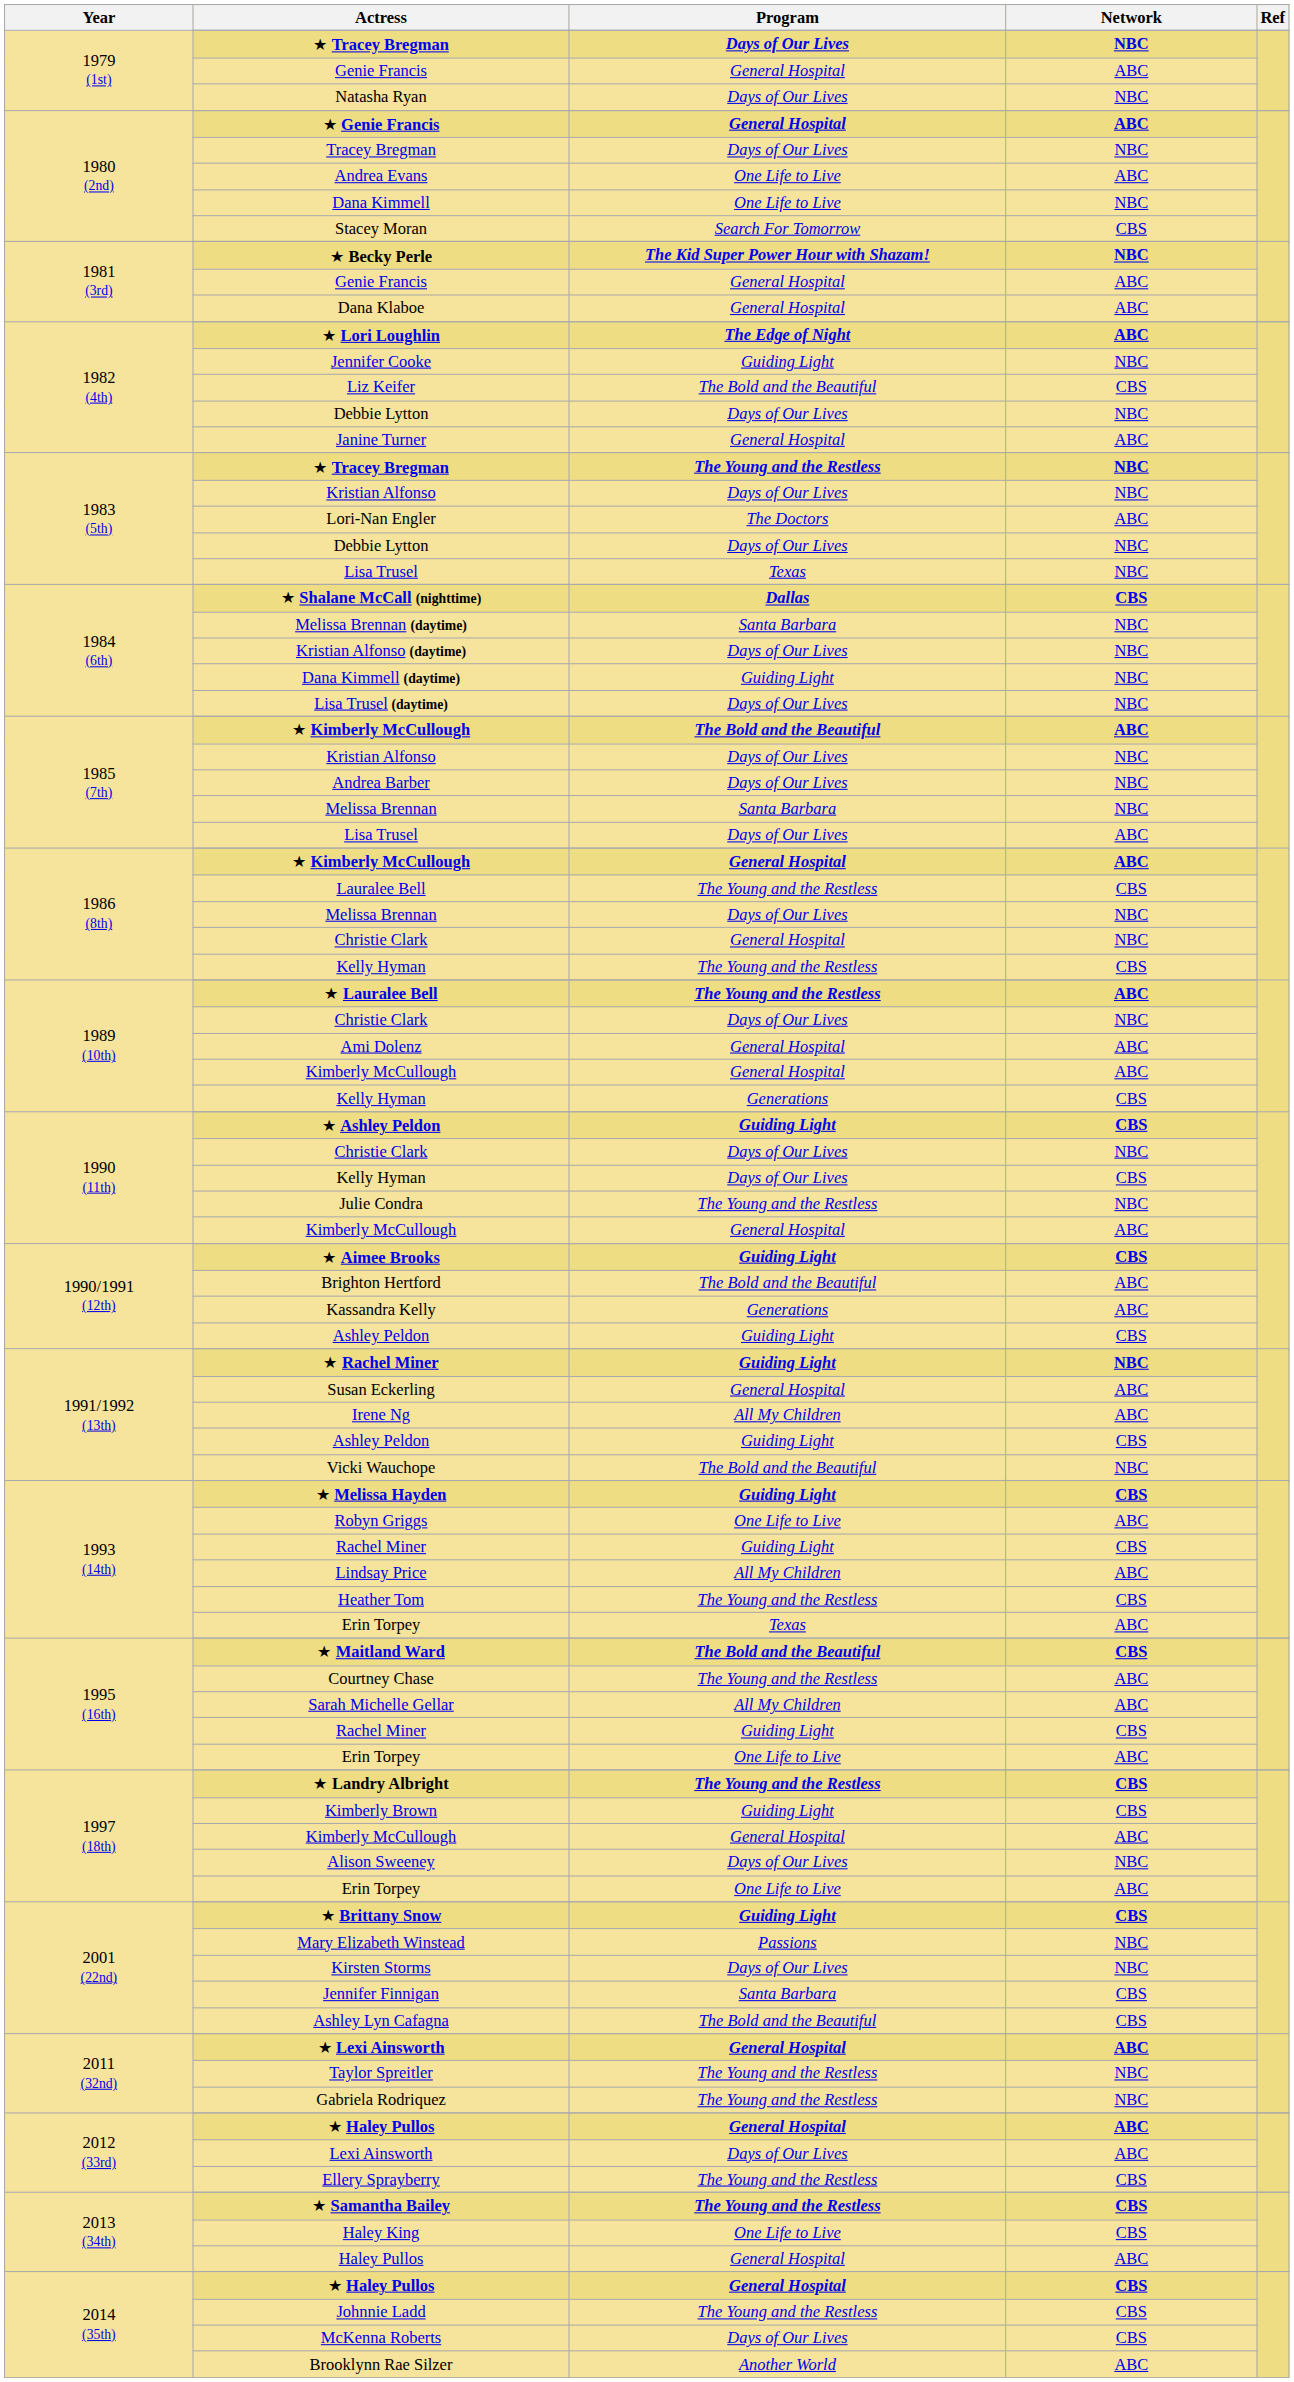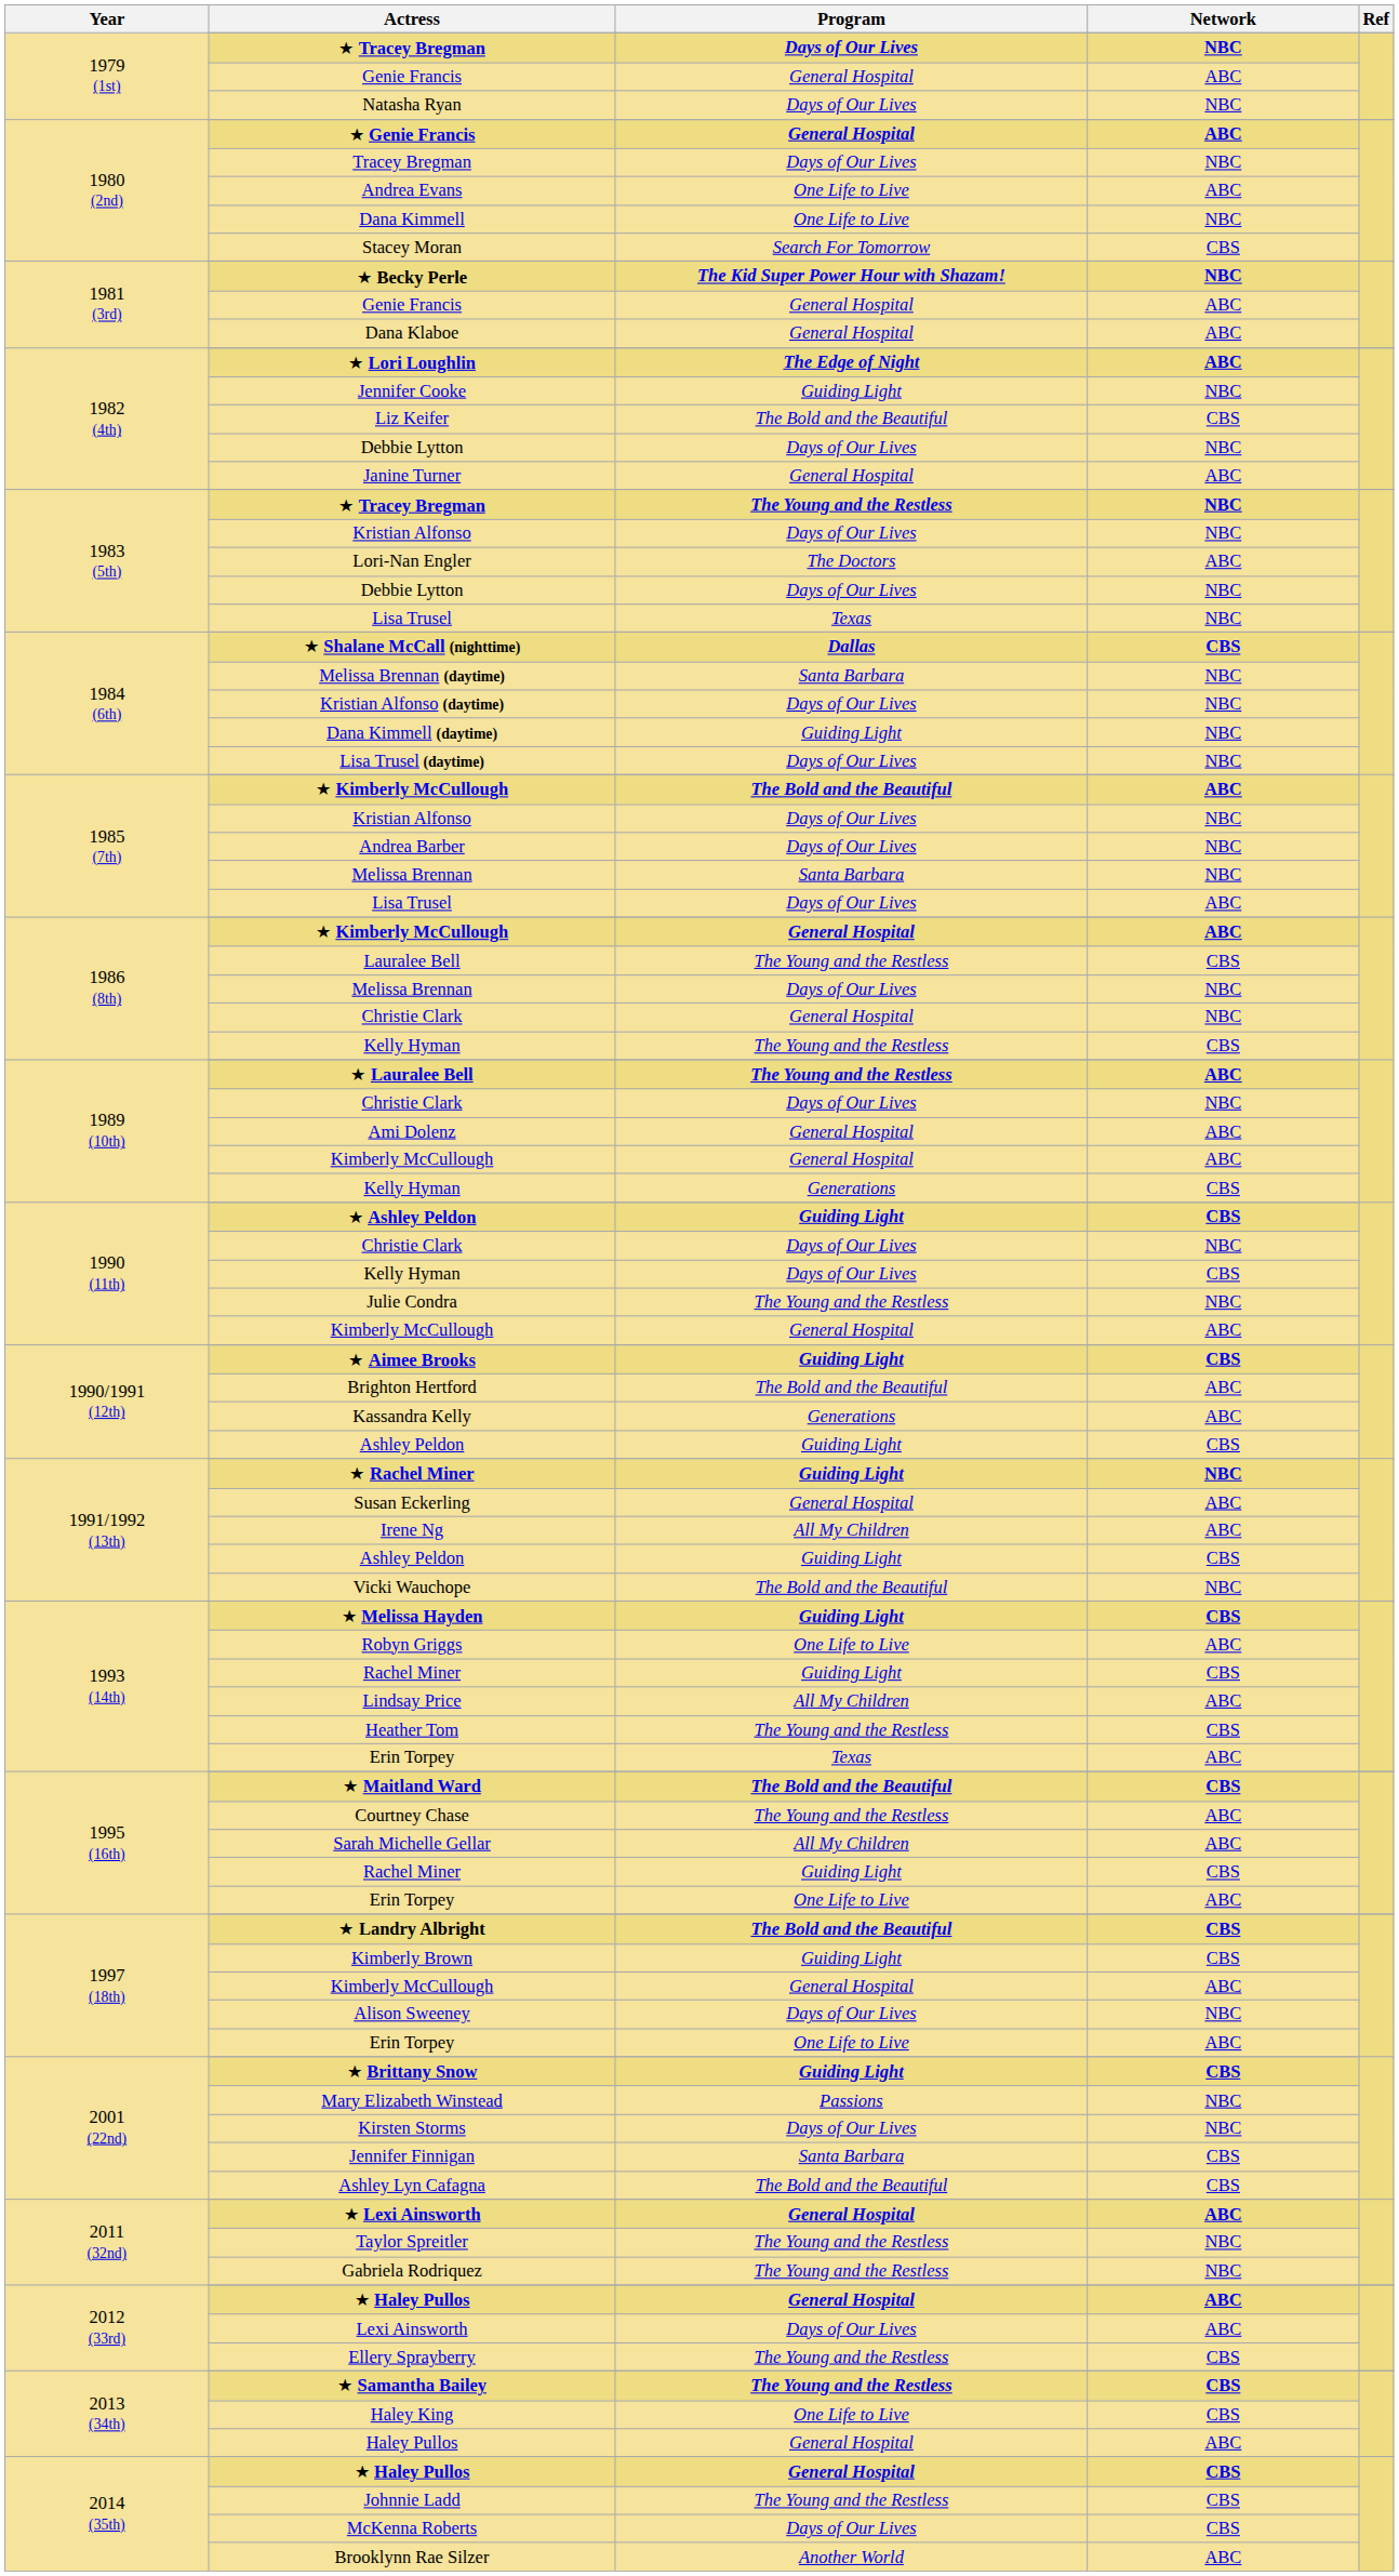★ Landry Albright | Program: The Young and the Restless -> The Bold and the Beautiful
